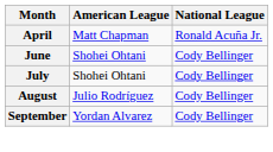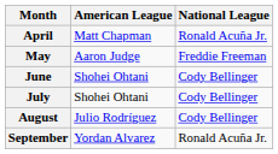+ row: May | Aaron Judge | Freddie Freeman
September | National League: Cody Bellinger -> Ronald Acuña Jr.
